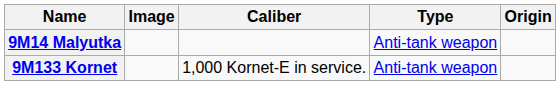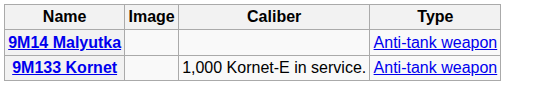- column: Origin
